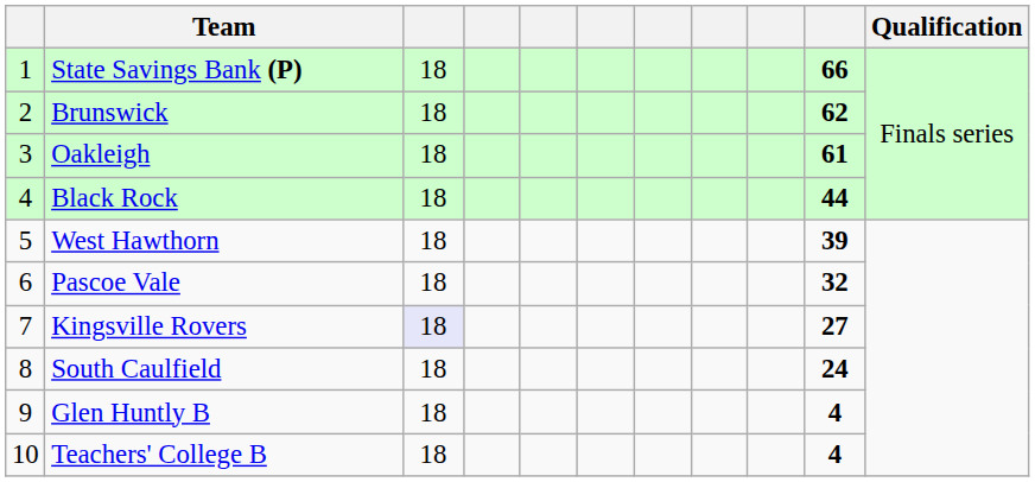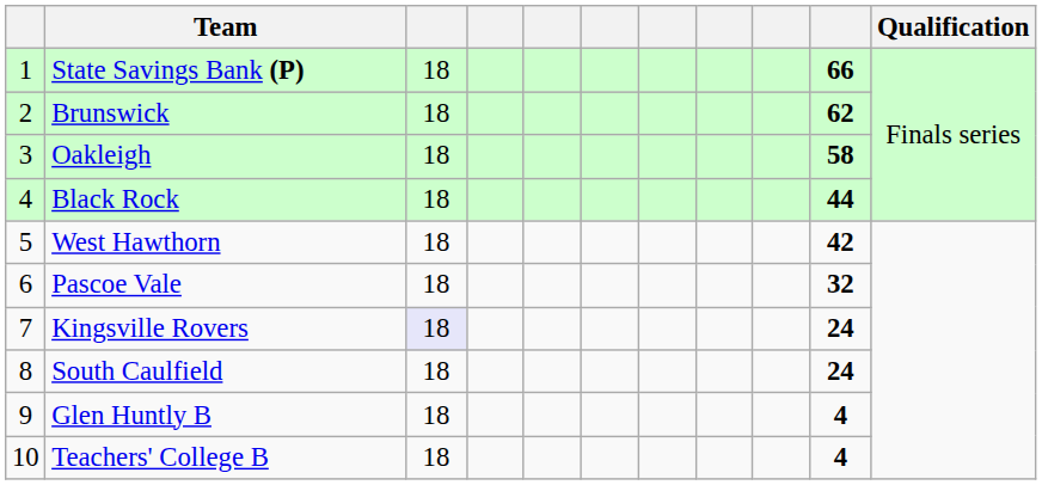Oakleigh | column 10: 61 -> 58
West Hawthorn | column 10: 39 -> 42
Kingsville Rovers | column 10: 27 -> 24
